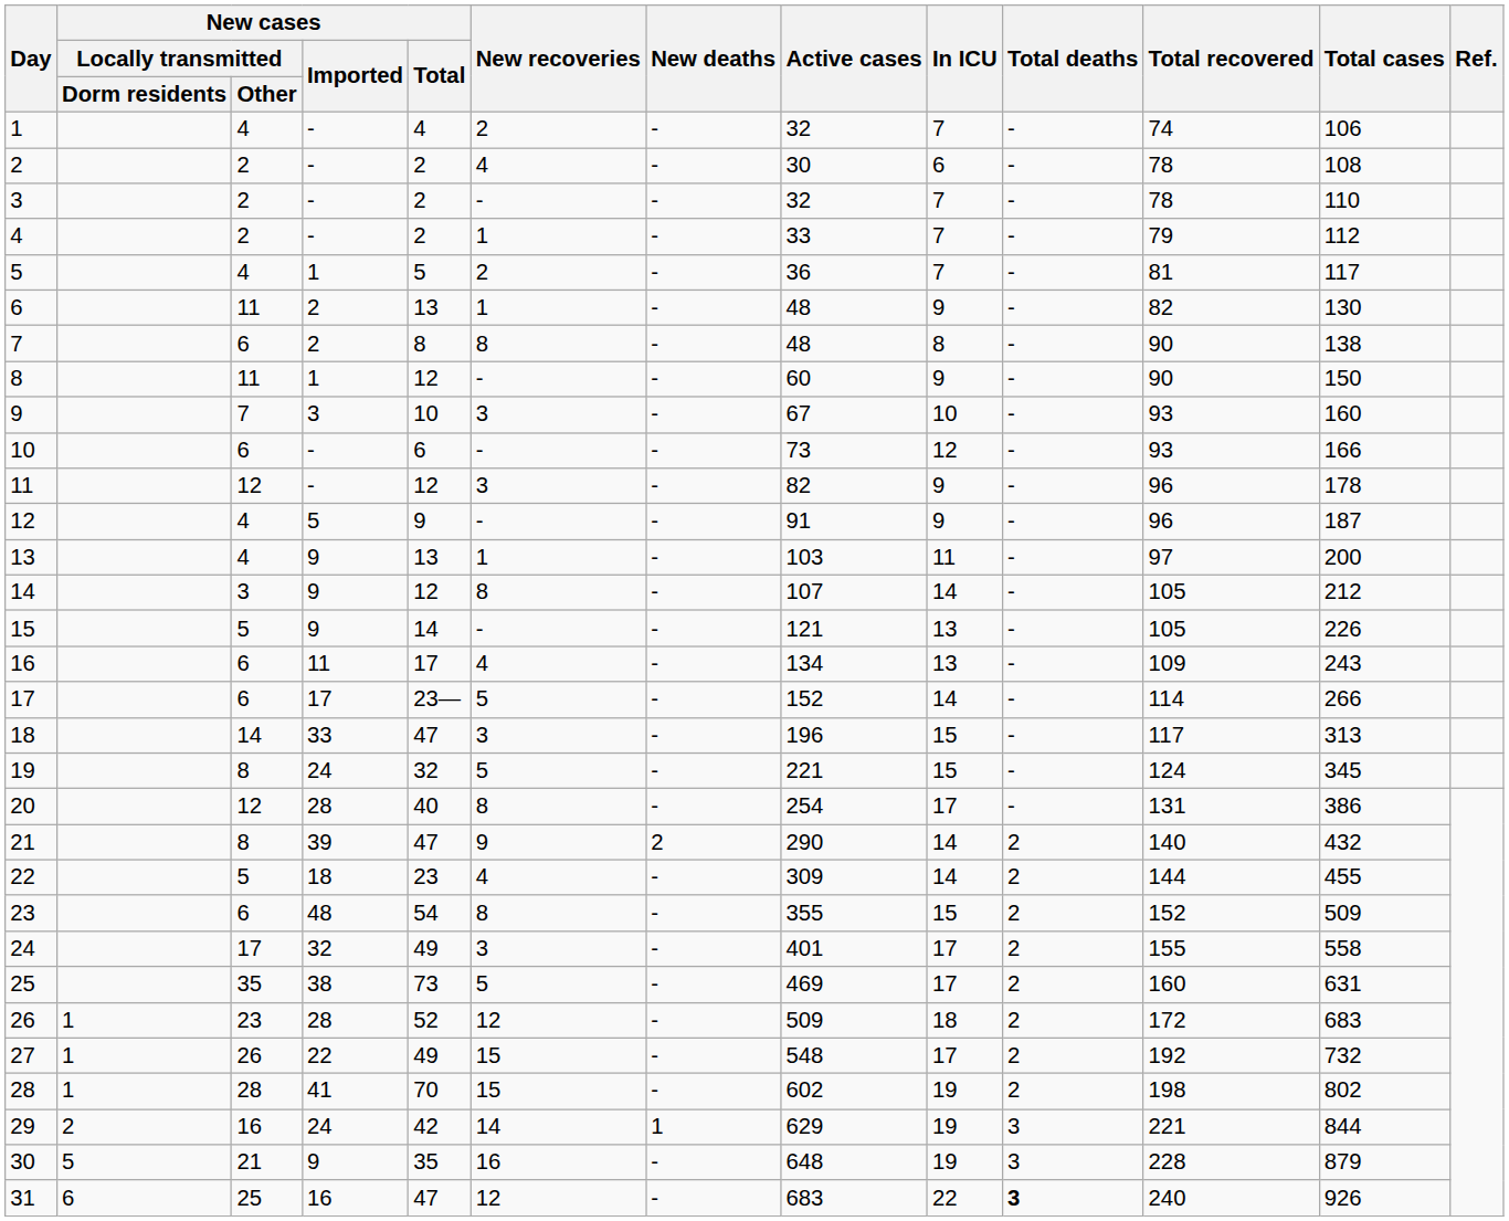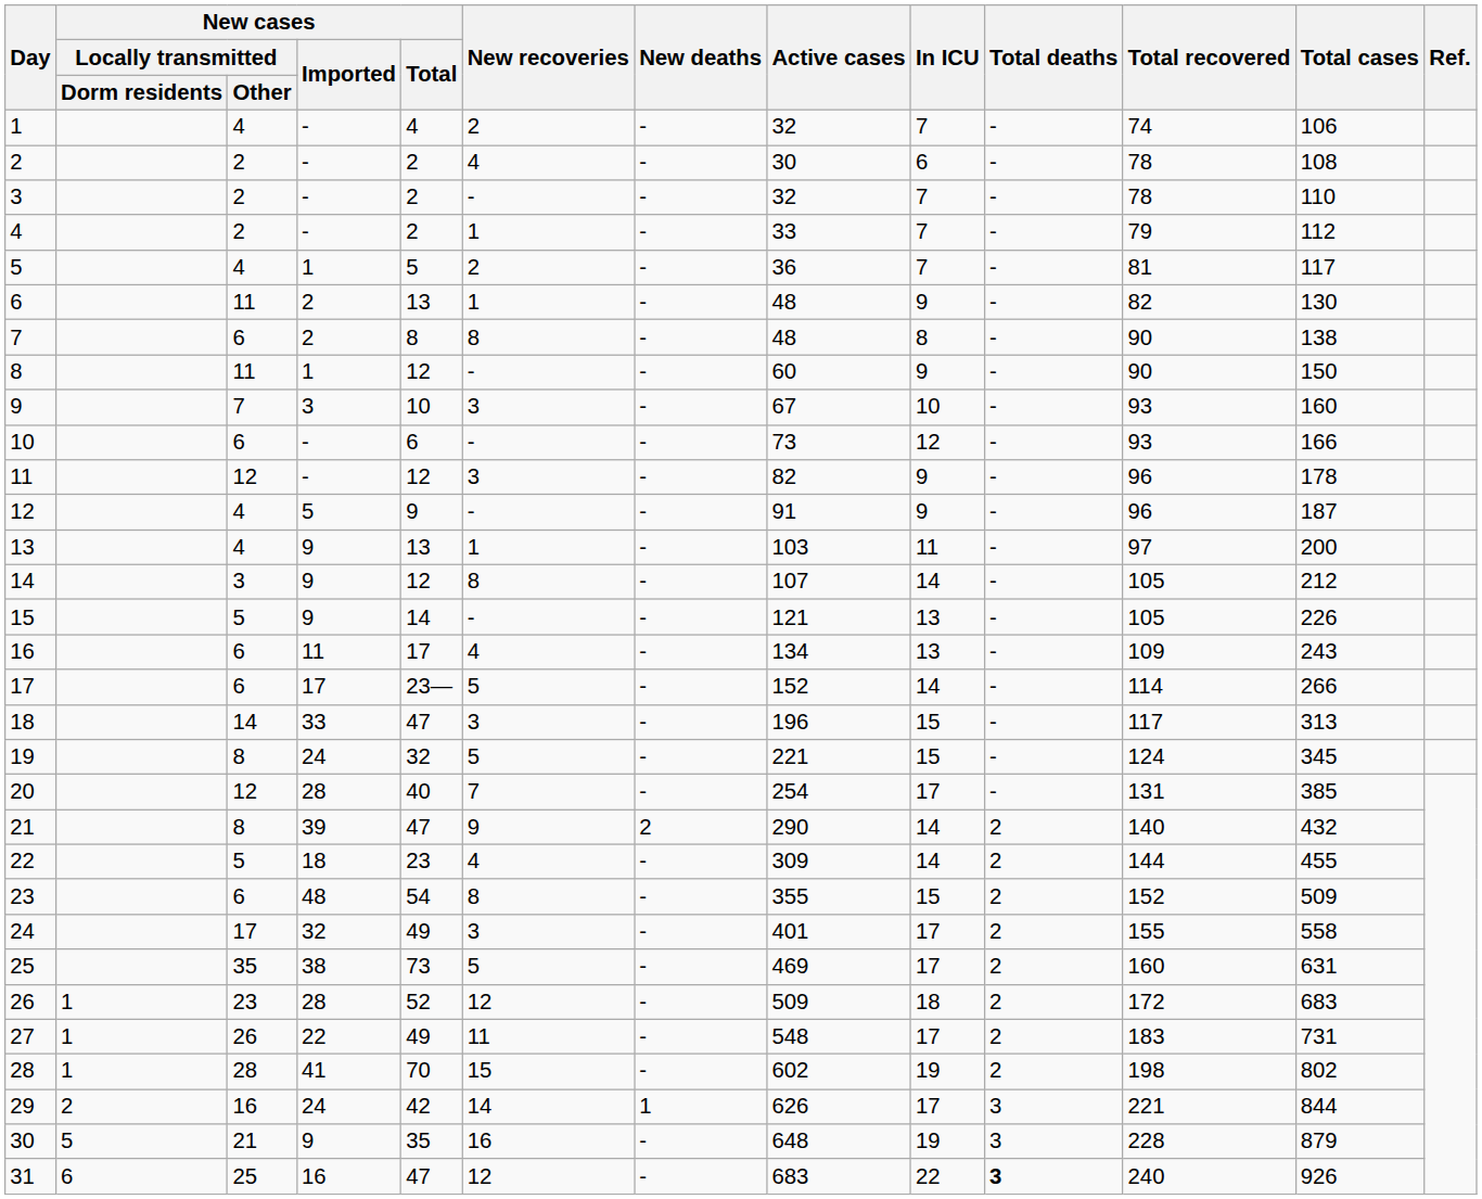20 | New recoveries: 8 -> 7
20 | Total cases: 386 -> 385
27 | New recoveries: 15 -> 11
27 | Total recovered: 192 -> 183
27 | Total cases: 732 -> 731
29 | Active cases: 629 -> 626
29 | In ICU: 19 -> 17
